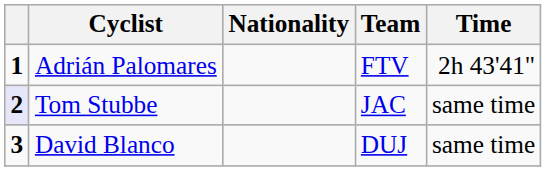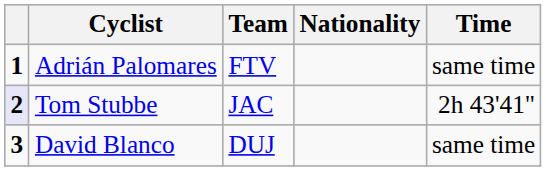columns swapped: Nationality <-> Team
Adrián Palomares | Time: 2h 43'41" -> same time
Tom Stubbe | Time: same time -> 2h 43'41"
